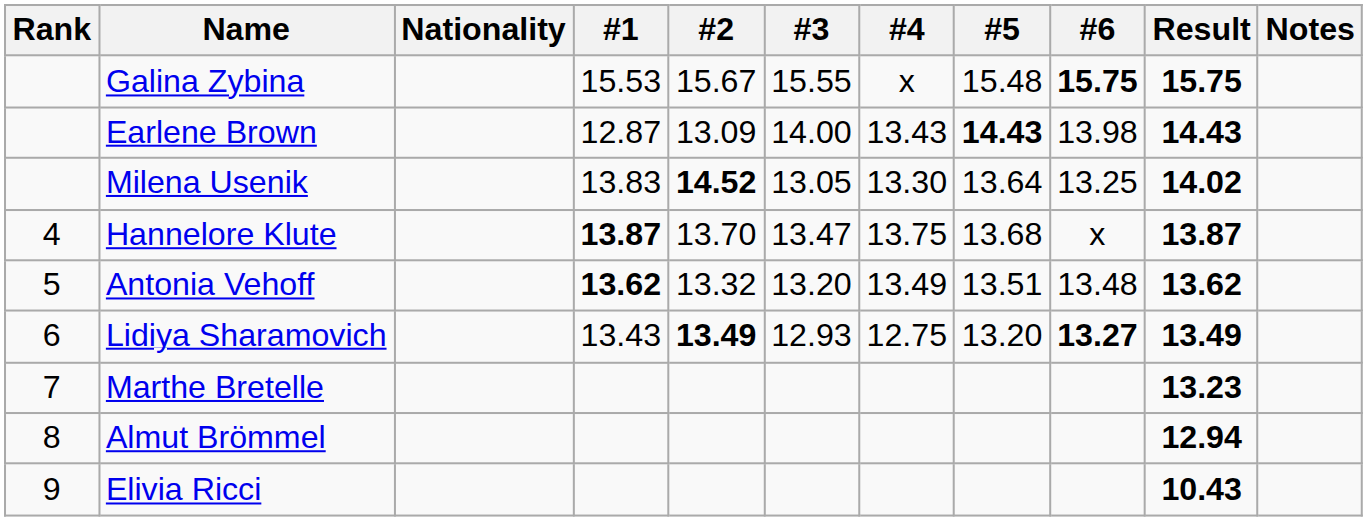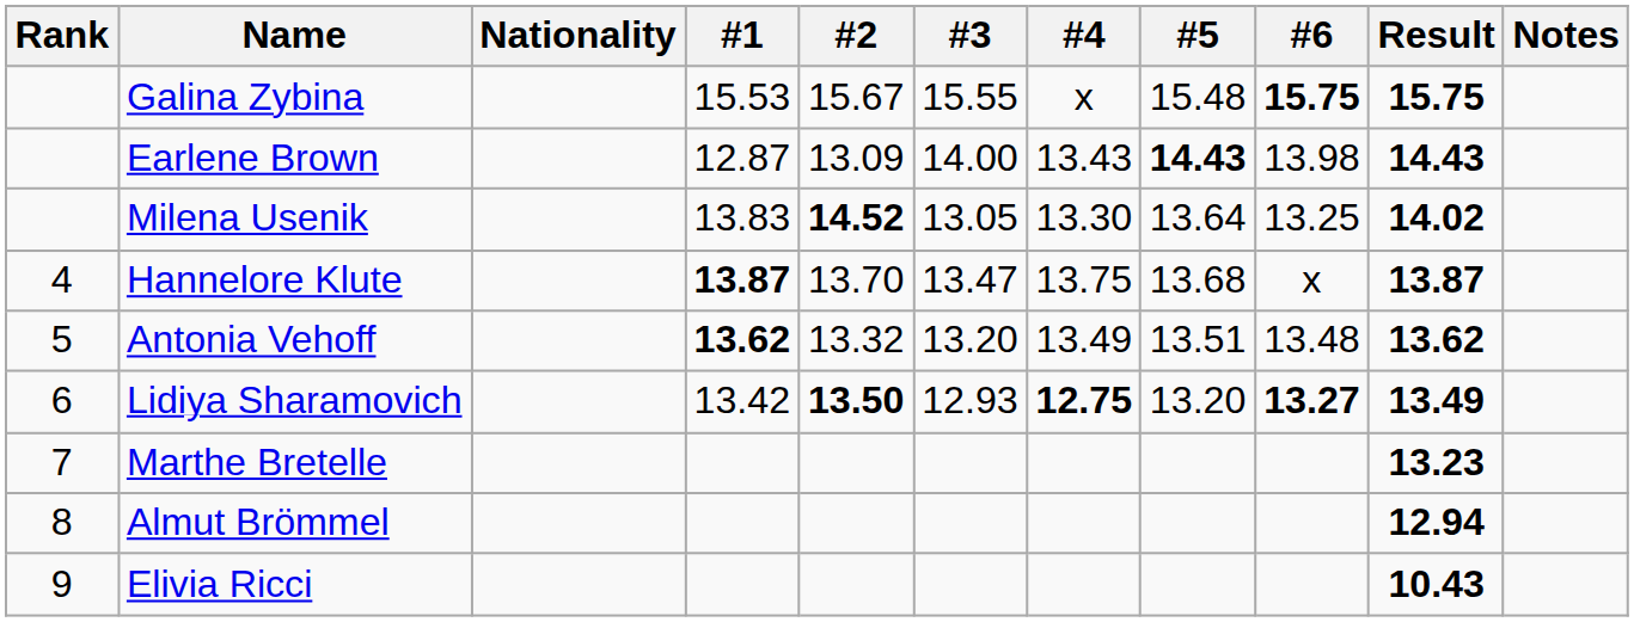Lidiya Sharamovich | #1: 13.43 -> 13.42
Lidiya Sharamovich | #2: 13.49 -> 13.50
Lidiya Sharamovich | #4: normal -> bold
